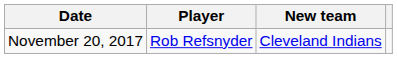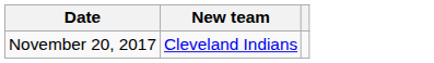- column: Player | Rob Refsnyder
